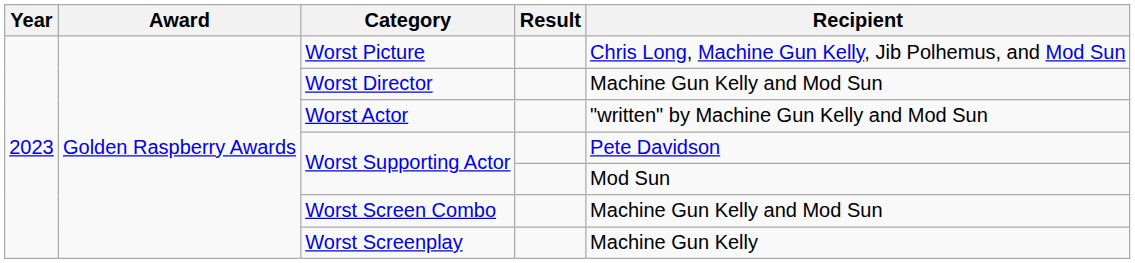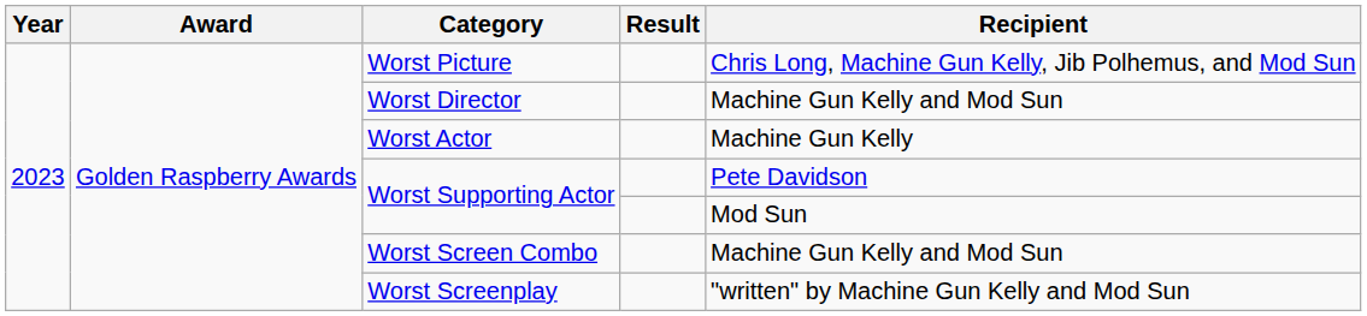Worst Actor | Recipient: "written" by Machine Gun Kelly and Mod Sun -> Machine Gun Kelly
Worst Screenplay | Recipient: Machine Gun Kelly -> "written" by Machine Gun Kelly and Mod Sun
